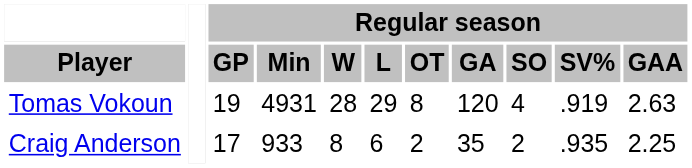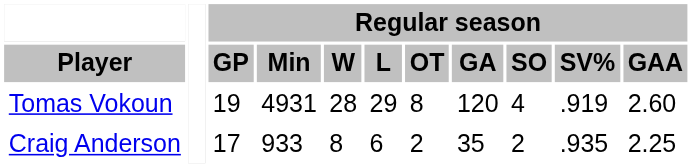Tomas Vokoun | Regular season / GAA: 2.63 -> 2.60
